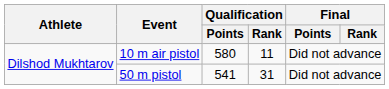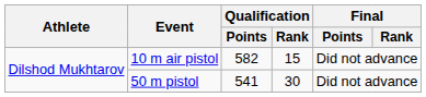10 m air pistol | Qualification / Points: 580 -> 582
10 m air pistol | Qualification / Rank: 11 -> 15
50 m pistol | Qualification / Rank: 31 -> 30
